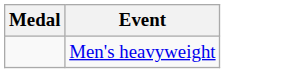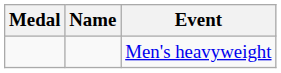+ column: Name
